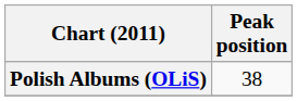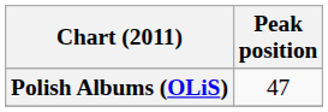Polish Albums (OLiS) | Peak position: 38 -> 47
